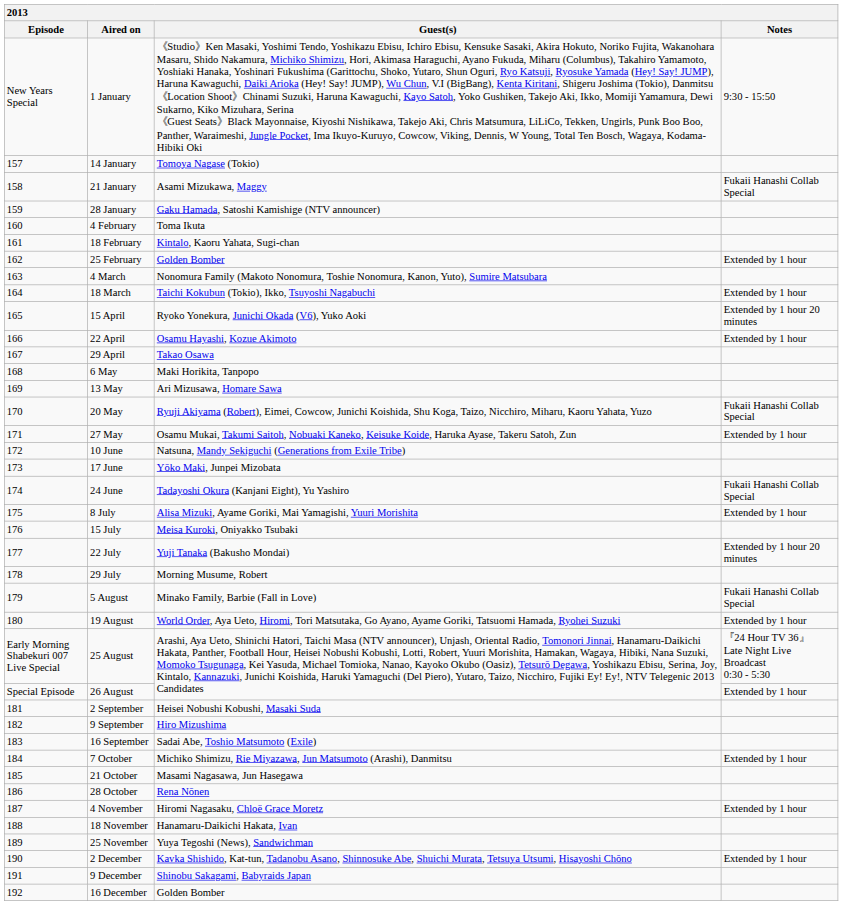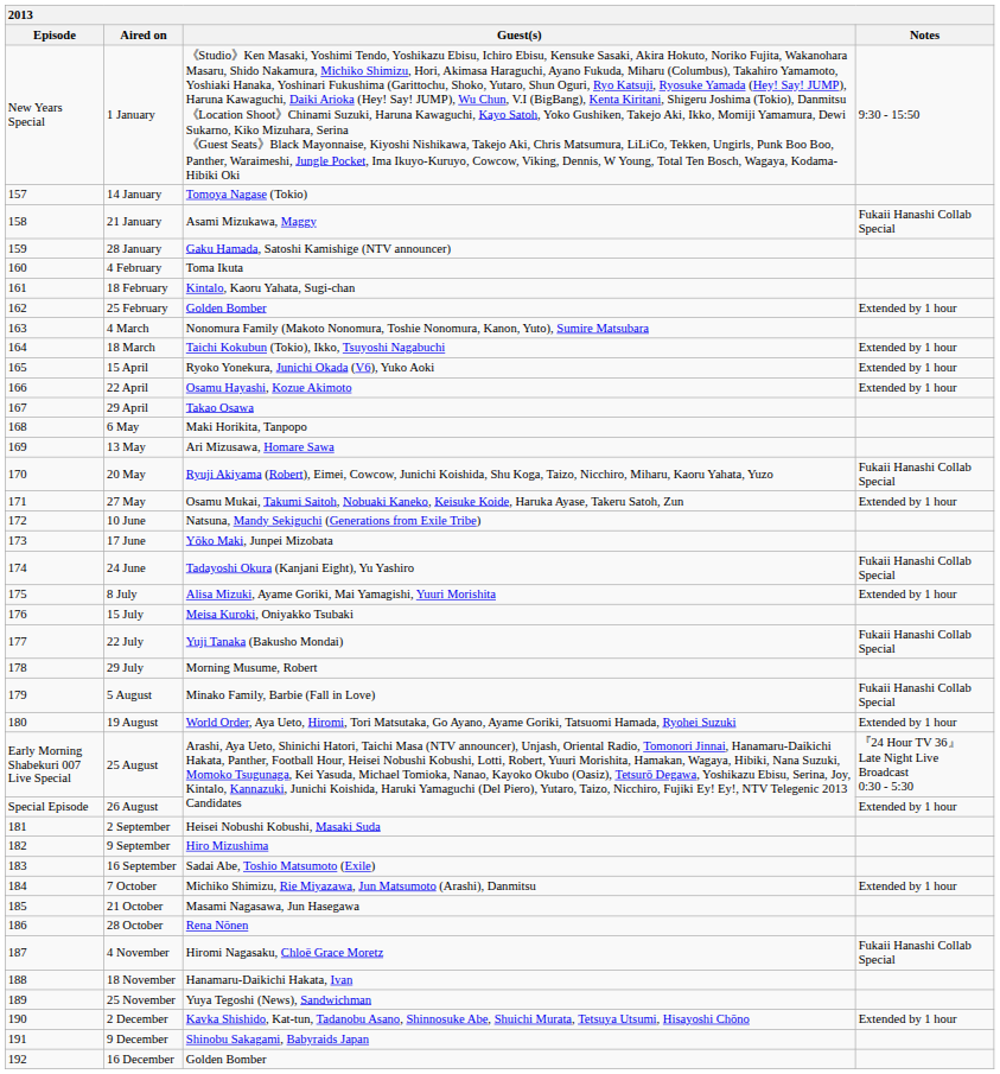15 April | Notes: Extended by 1 hour 20 minutes -> Extended by 1 hour
22 July | Notes: Extended by 1 hour 20 minutes -> Fukaii Hanashi Collab Special
4 November | Notes: Extended by 1 hour -> Fukaii Hanashi Collab Special
